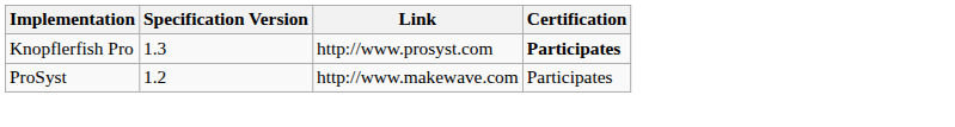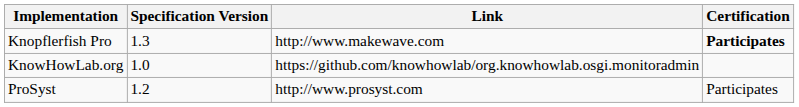Knopflerfish Pro | Link: http://www.prosyst.com -> http://www.makewave.com
+ row: KnowHowLab.org | 1.0 | https://github.com/knowhowlab/org.knowhowlab.osgi.monitoradmin
ProSyst | Link: http://www.makewave.com -> http://www.prosyst.com
